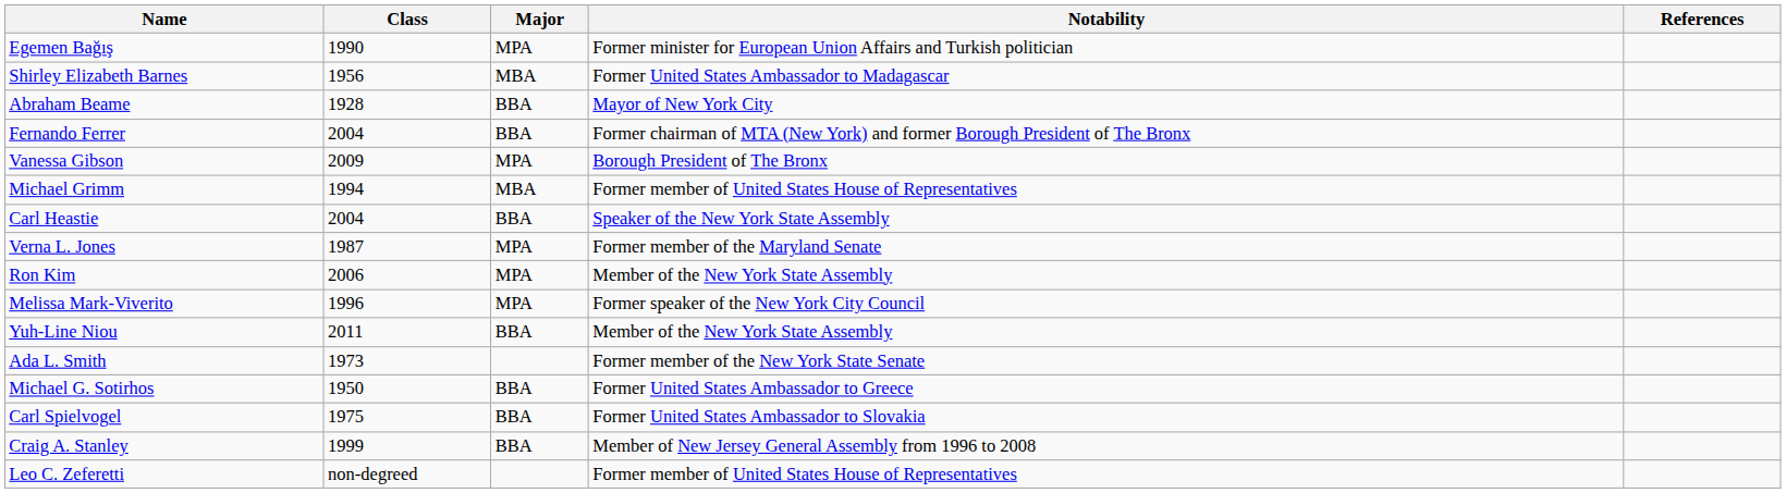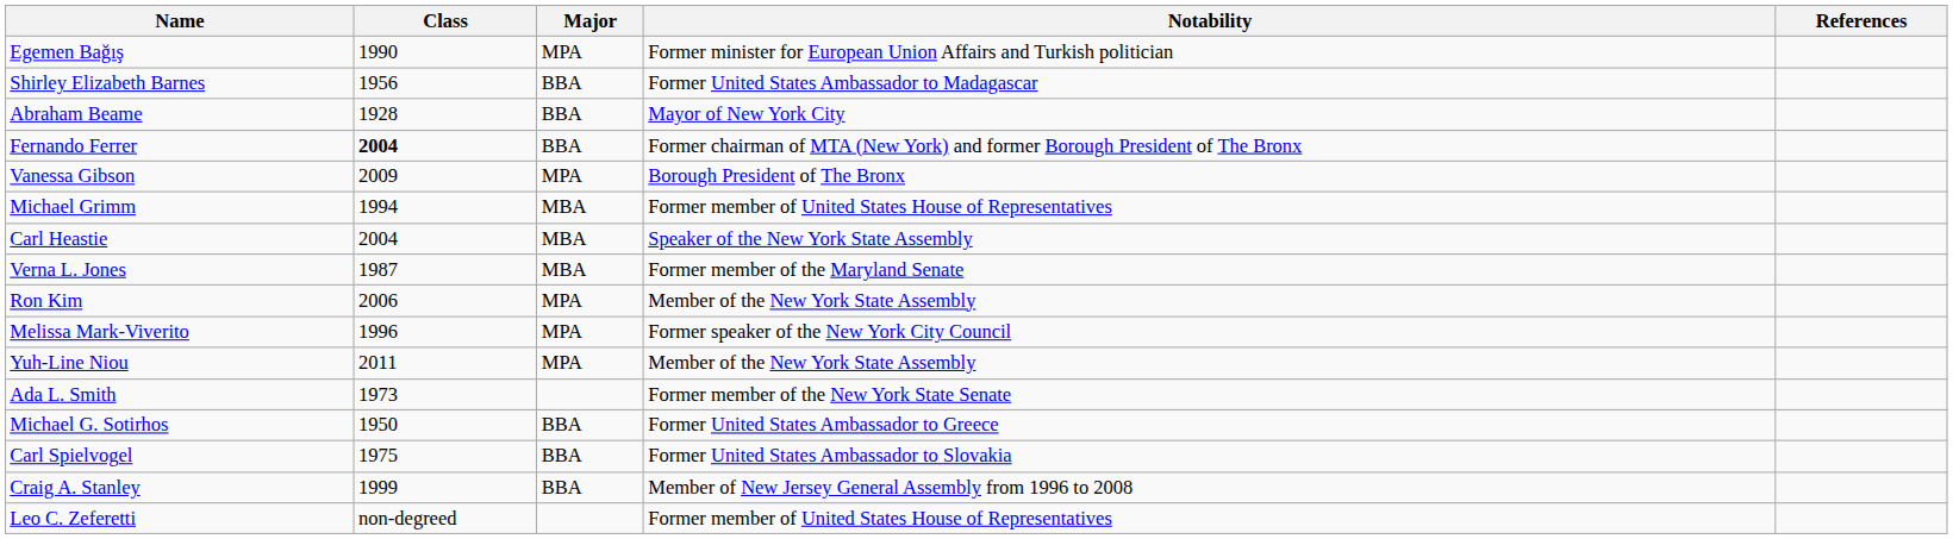Shirley Elizabeth Barnes | Major: MBA -> BBA
Fernando Ferrer | Class: normal -> bold
Carl Heastie | Major: BBA -> MBA
Verna L. Jones | Major: MPA -> MBA
Yuh-Line Niou | Major: BBA -> MPA
